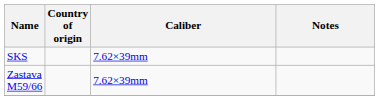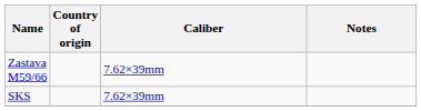rows swapped: SKS <-> Zastava M59/66
